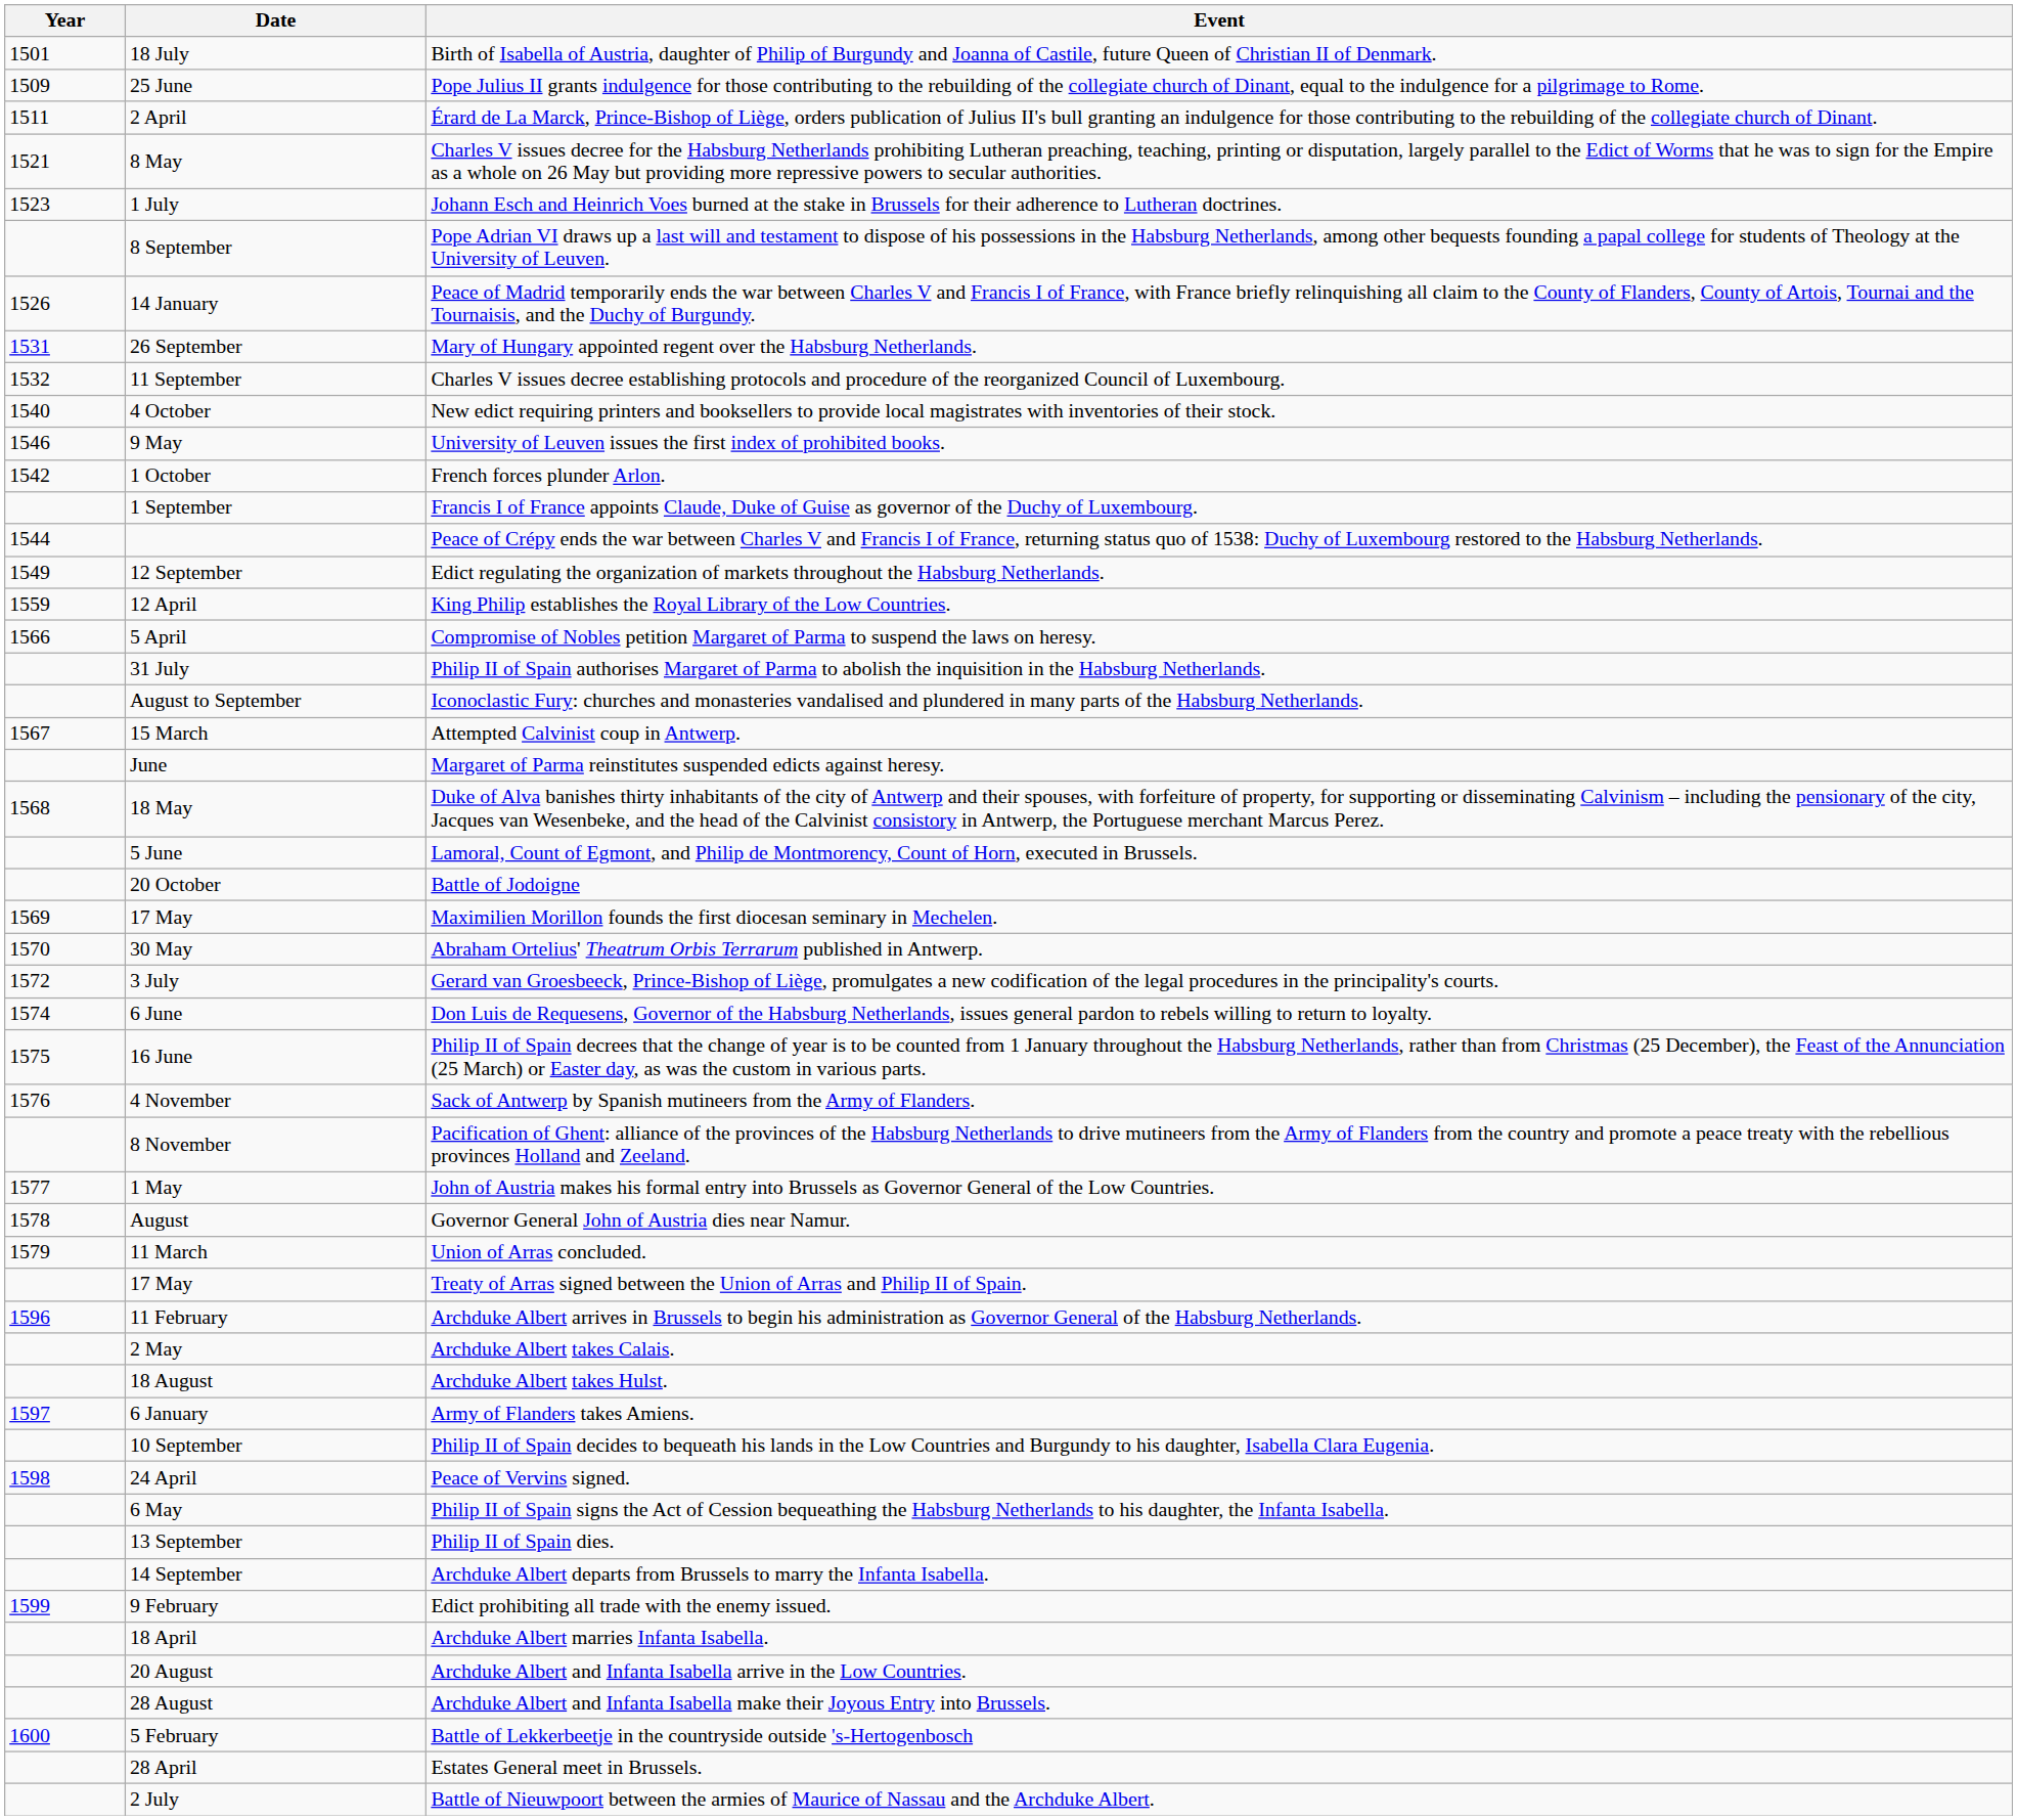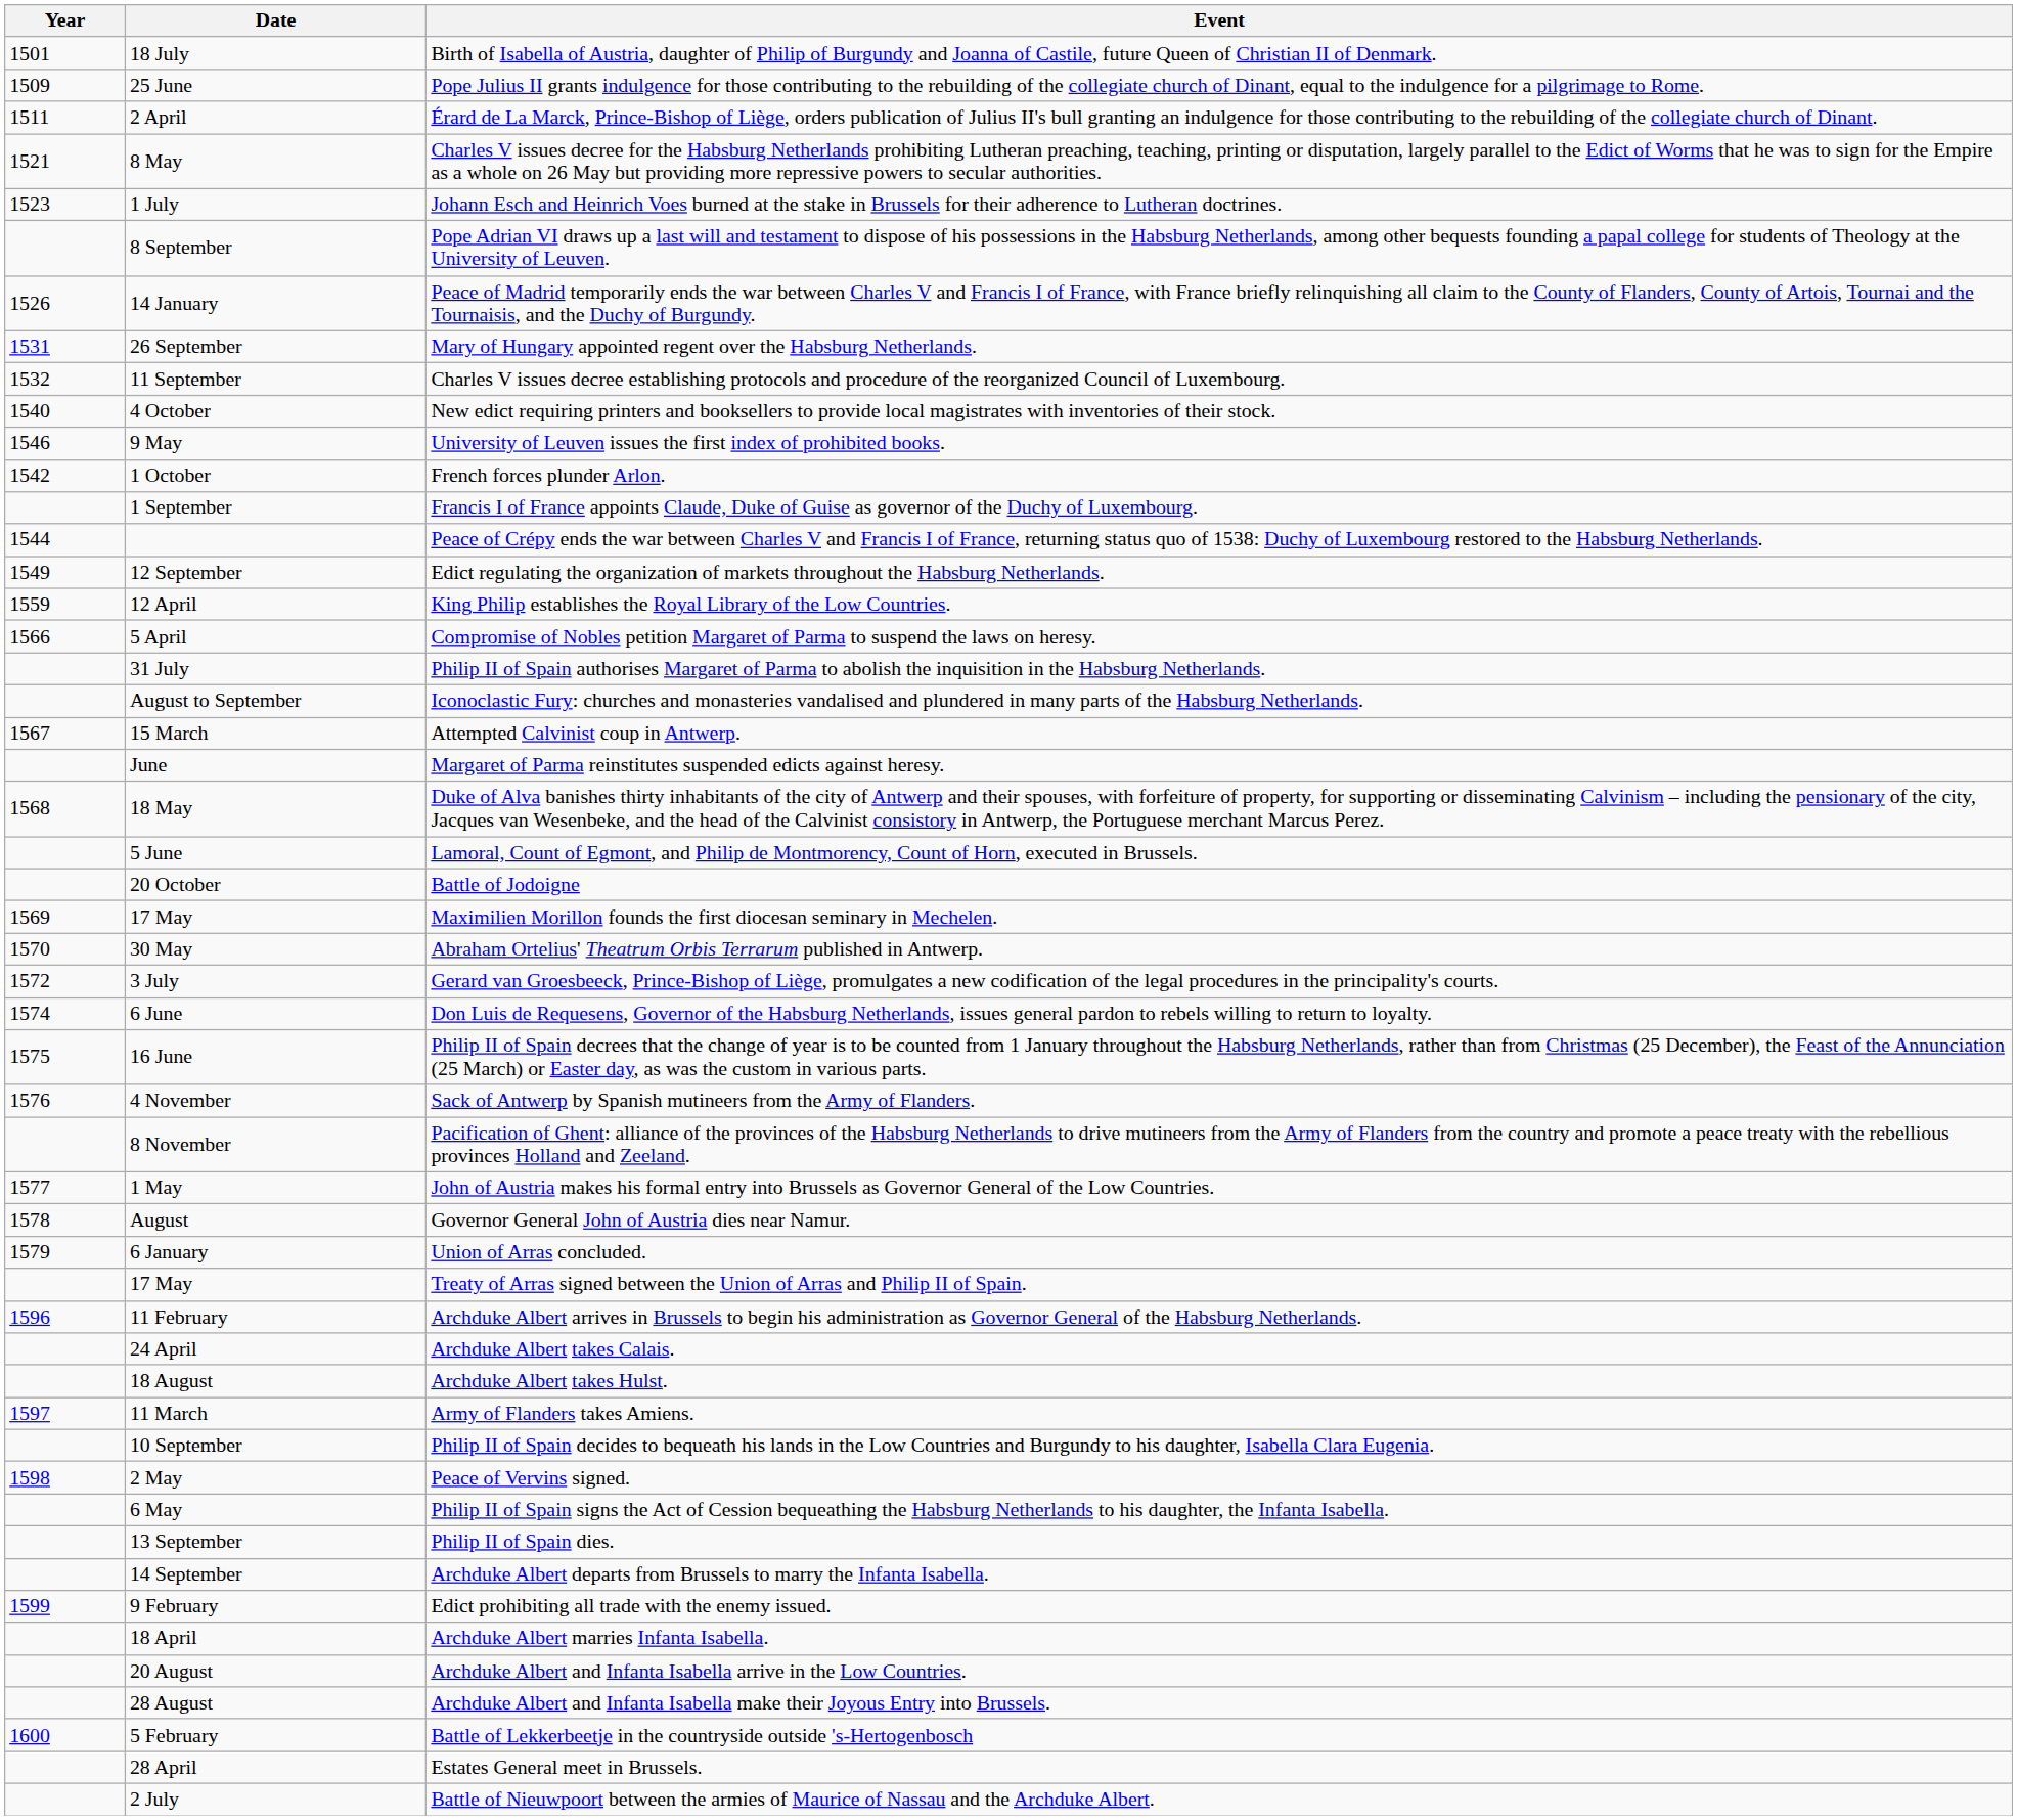Union of Arras concluded. | Date: 11 March -> 6 January
Archduke Albert takes Calais. | Date: 2 May -> 24 April
Army of Flanders takes Amiens. | Date: 6 January -> 11 March
Peace of Vervins signed. | Date: 24 April -> 2 May
